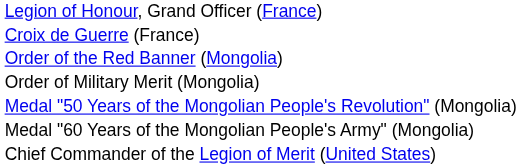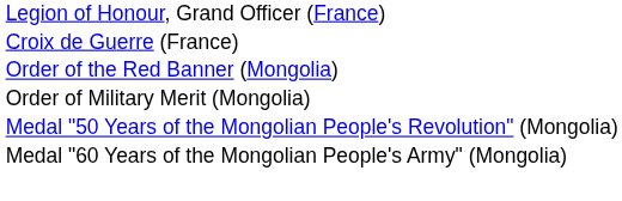- row: Chief Commander of the Legion of Merit (United States)
